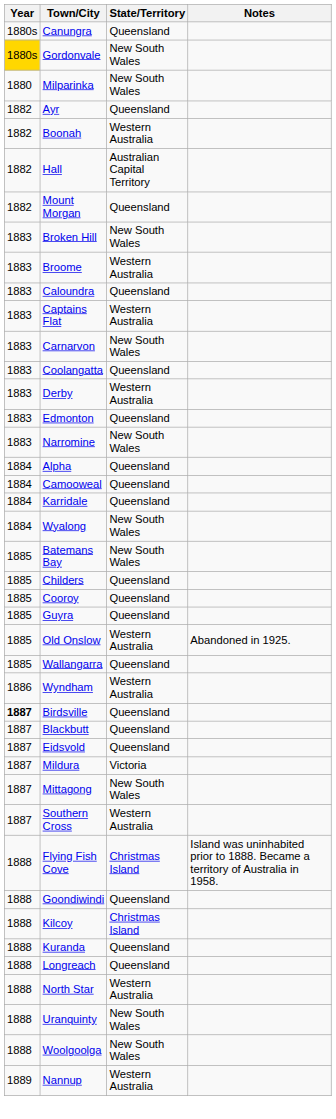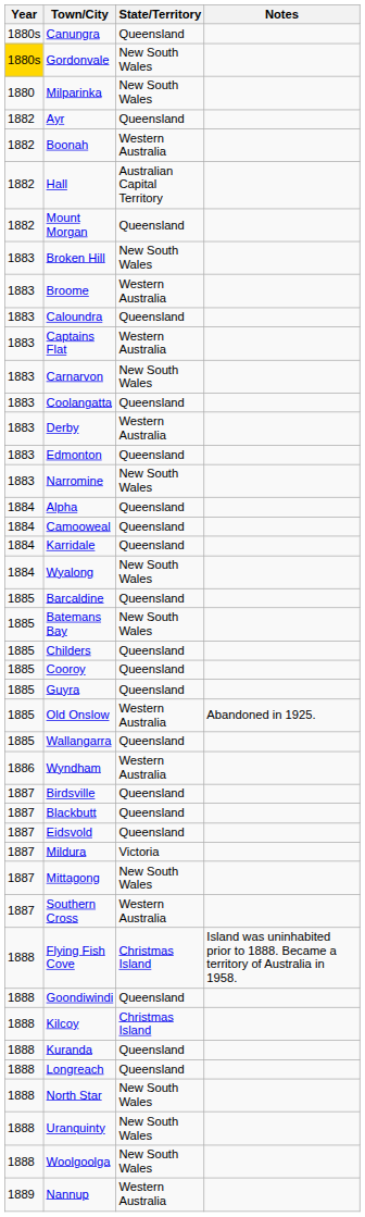+ row: 1885 | Barcaldine | Queensland
Birdsville | Year: bold -> normal
North Star | State/Territory: Western Australia -> New South Wales
